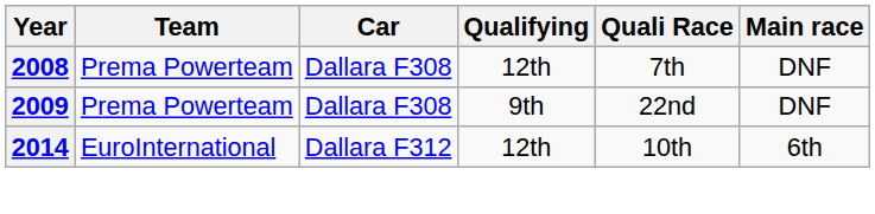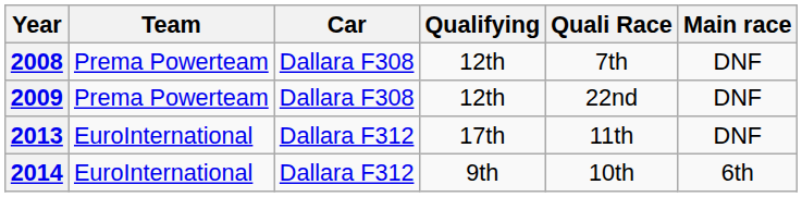2009 | Qualifying: 9th -> 12th
+ row: 2013 | EuroInternational | Dallara F312 | 17th | 11th | DNF
2014 | Qualifying: 12th -> 9th
